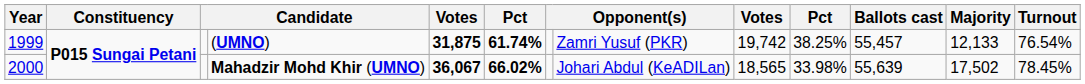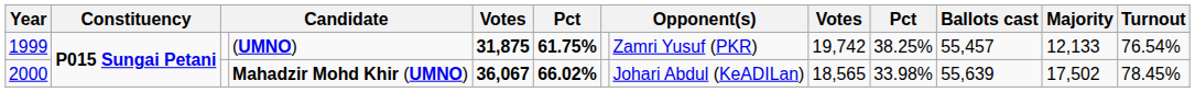(UMNO) | column 6: 61.74% -> 61.75%
